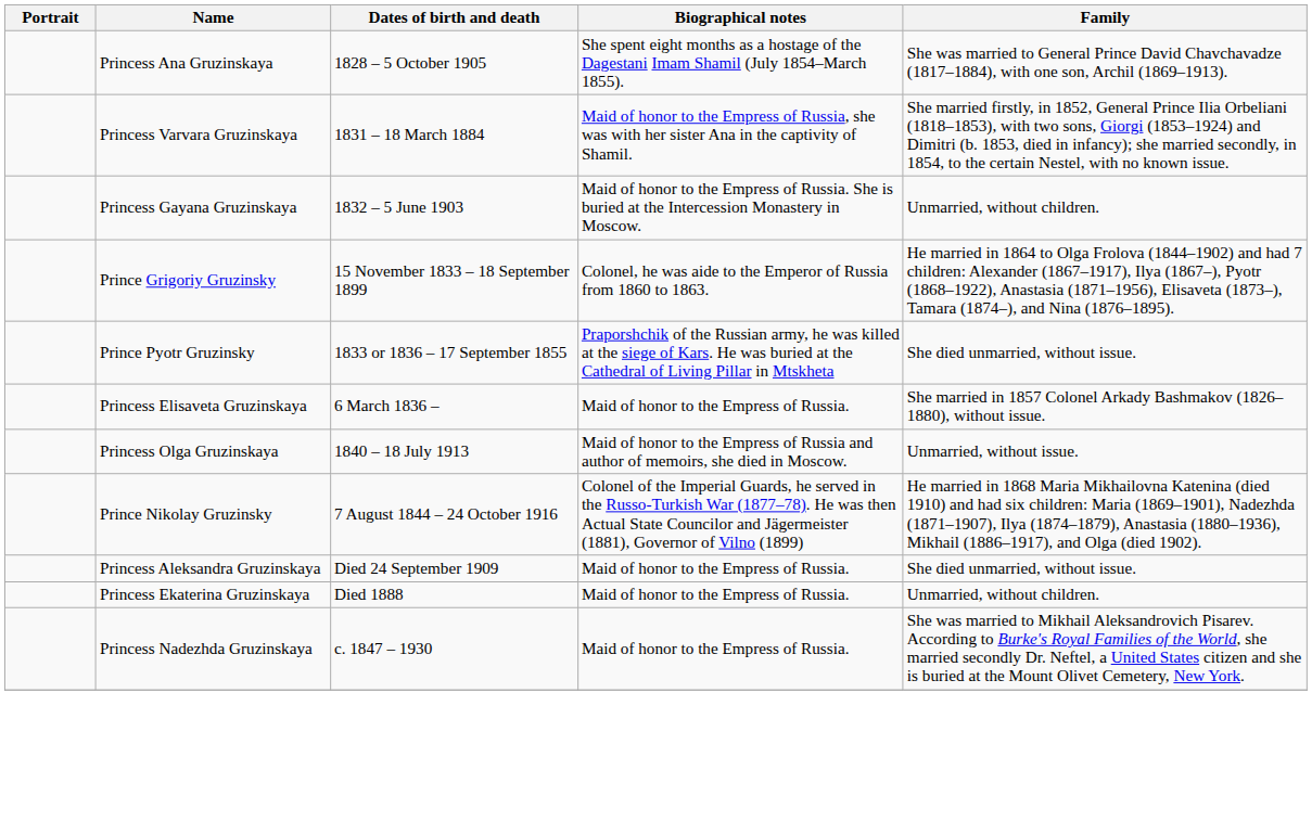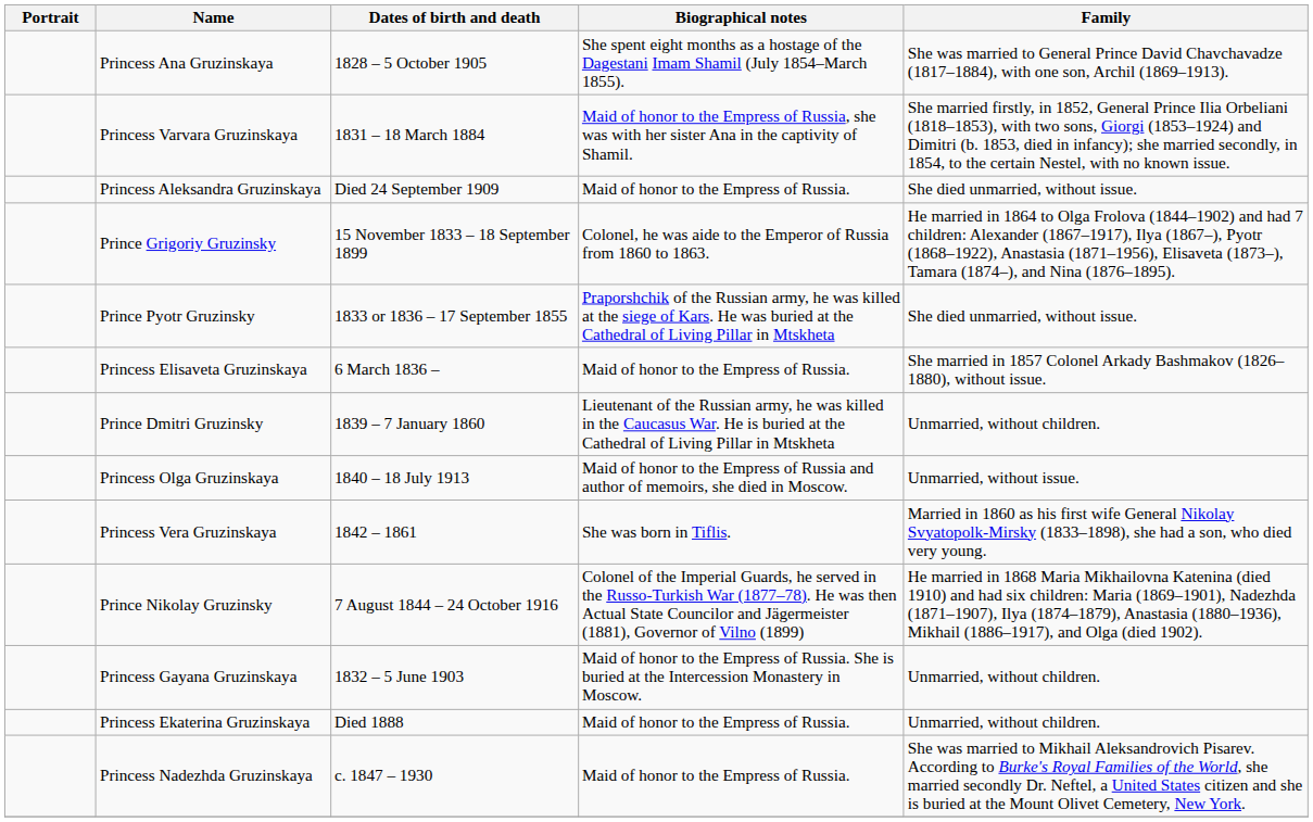rows swapped: Princess Gayana Gruzinskaya <-> Princess Aleksandra Gruzinskaya
+ row: Prince Dmitri Gruzinsky | 1839 – 7 January 1860 | Lieutenant of the Russian army, he was killed in the Caucasus War. He is buried at the Cathedral of Living Pillar in Mtskheta | Unmarried, without children.
+ row: Princess Vera Gruzinskaya | 1842 – 1861 | She was born in Tiflis. | Married in 1860 as his first wife General Nikolay Svyatopolk-Mirsky (1833–1898), she had a son, who died very young.
